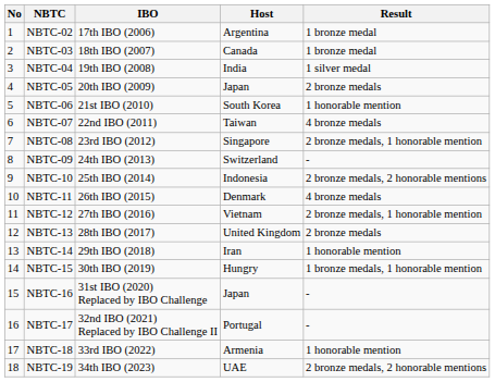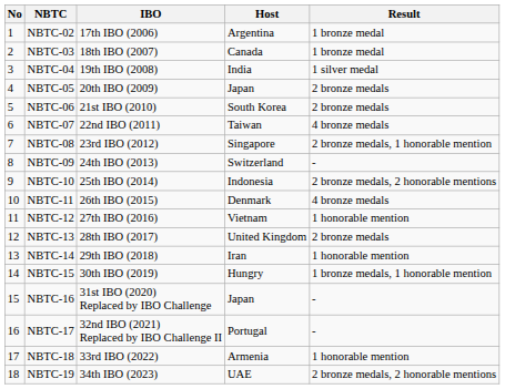NBTC-06 | Result: 1 honorable mention -> 2 bronze medals
NBTC-12 | Result: 2 bronze medals, 1 honorable mention -> 1 honorable mention
